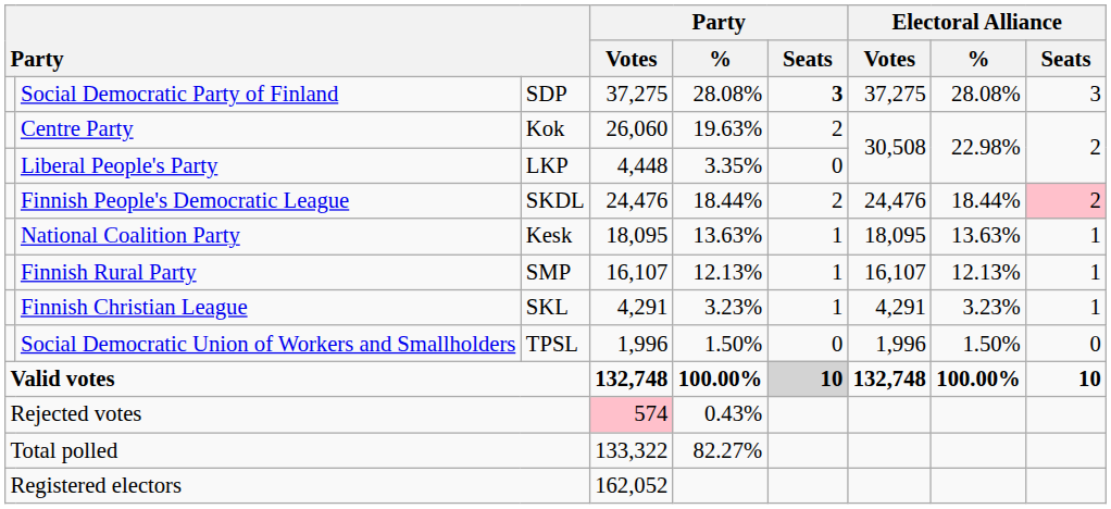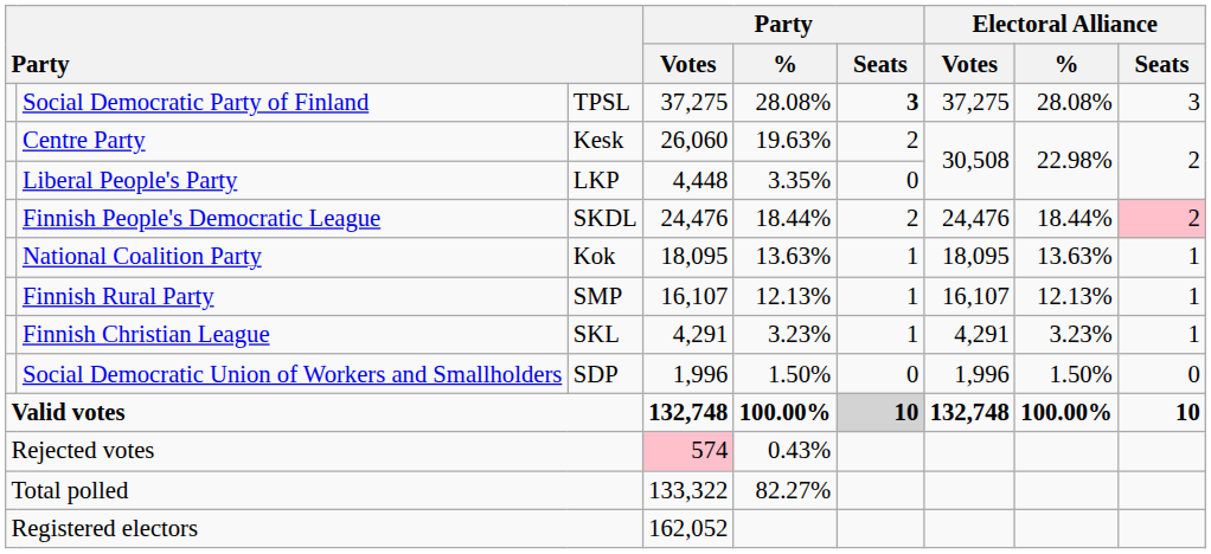Social Democratic Party of Finland | column 3: SDP -> TPSL
Centre Party | column 3: Kok -> Kesk
National Coalition Party | column 3: Kesk -> Kok
Social Democratic Union of Workers and Smallholders | column 3: TPSL -> SDP
